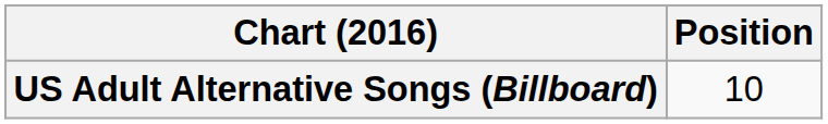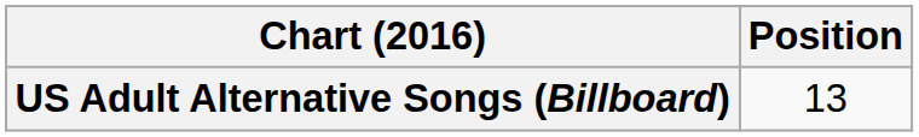US Adult Alternative Songs (Billboard) | Position: 10 -> 13
